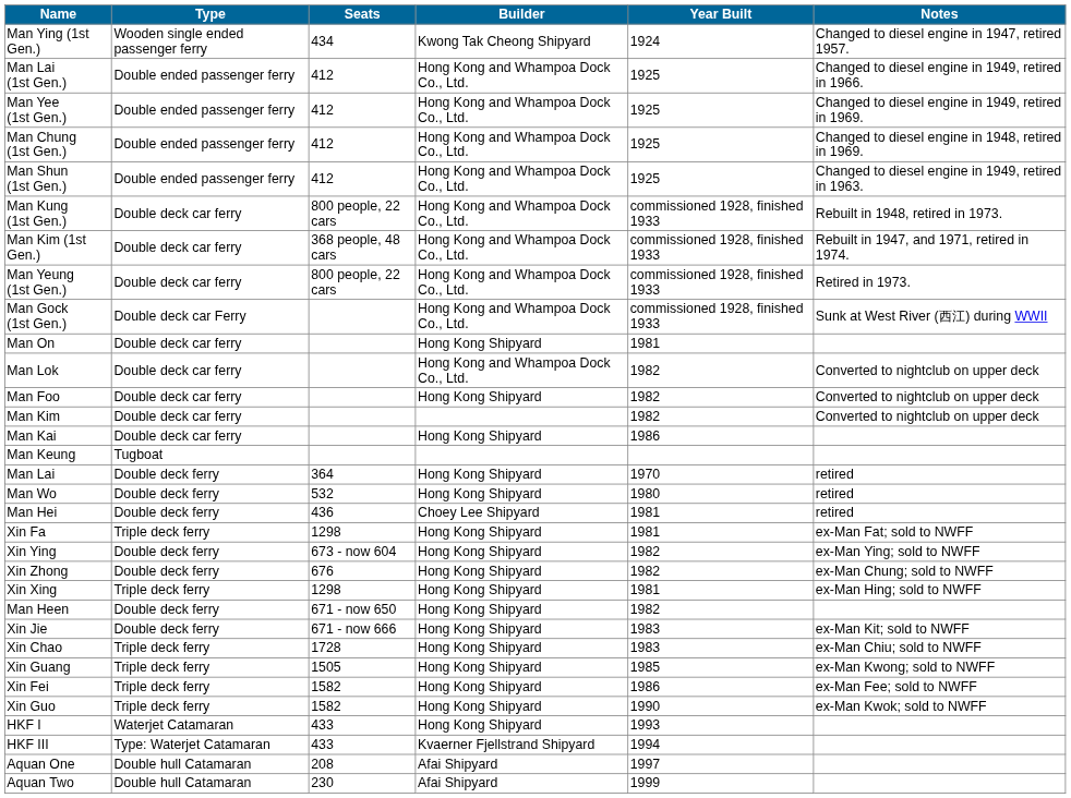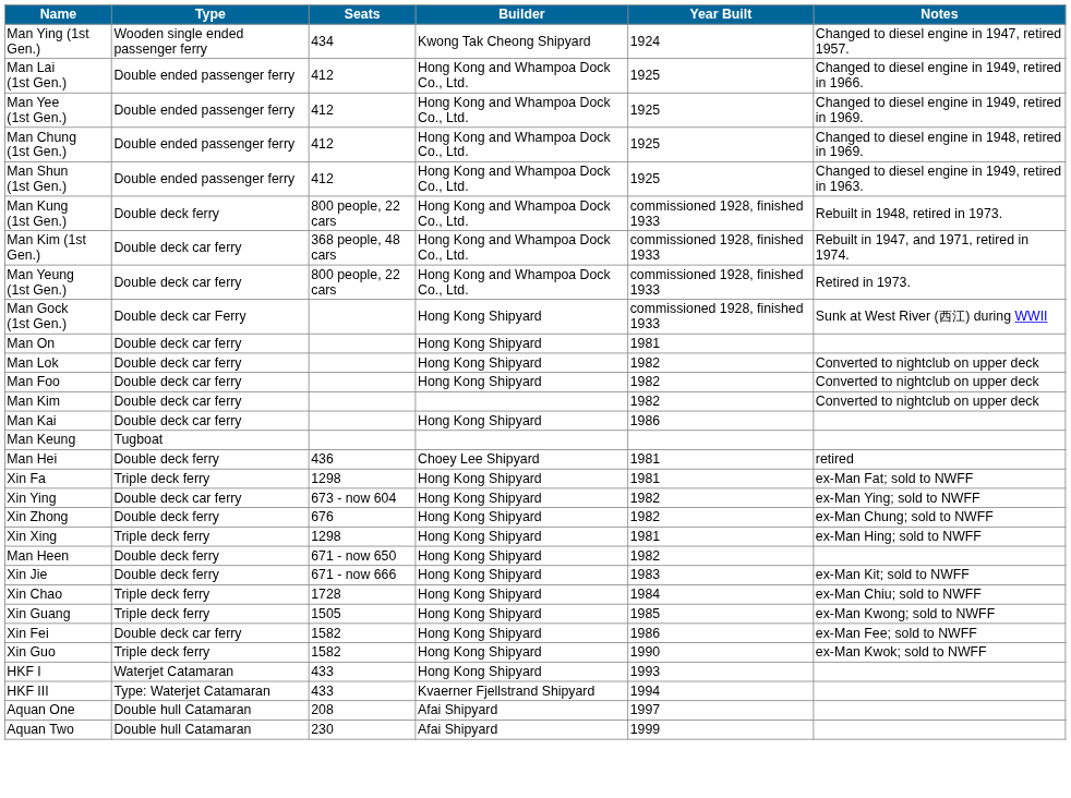Man Kung (1st Gen.) | Type: Double deck car ferry -> Double deck ferry
Man Gock (1st Gen.) | Builder: Hong Kong and Whampoa Dock Co., Ltd. -> Hong Kong Shipyard
Man Lok | Builder: Hong Kong and Whampoa Dock Co., Ltd. -> Hong Kong Shipyard
- row: Man Lai | Double deck ferry | 364 | Hong Kong Shipyard | 1970 | retired
- row: Man Wo | Double deck ferry | 532 | Hong Kong Shipyard | 1980 | retired
Xin Ying | Type: Double deck ferry -> Double deck car ferry
Xin Chao | Year Built: 1983 -> 1984
Xin Fei | Type: Triple deck ferry -> Double deck car ferry
